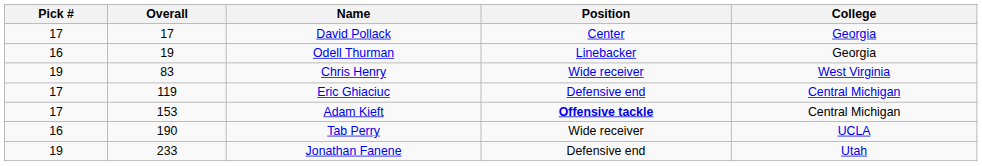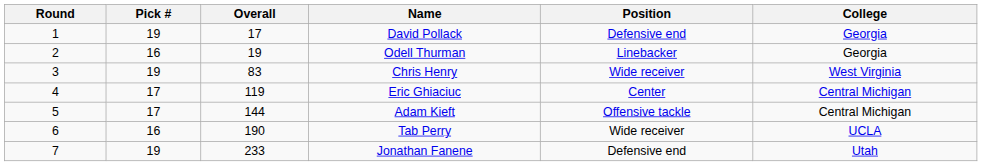+ column: Round | 1 | 2 | 3 | 4 | 5 | 6 | 7
David Pollack | Pick #: 17 -> 19
David Pollack | Position: Center -> Defensive end
Eric Ghiaciuc | Position: Defensive end -> Center
Adam Kieft | Overall: 153 -> 144
Adam Kieft | Position: bold -> normal
